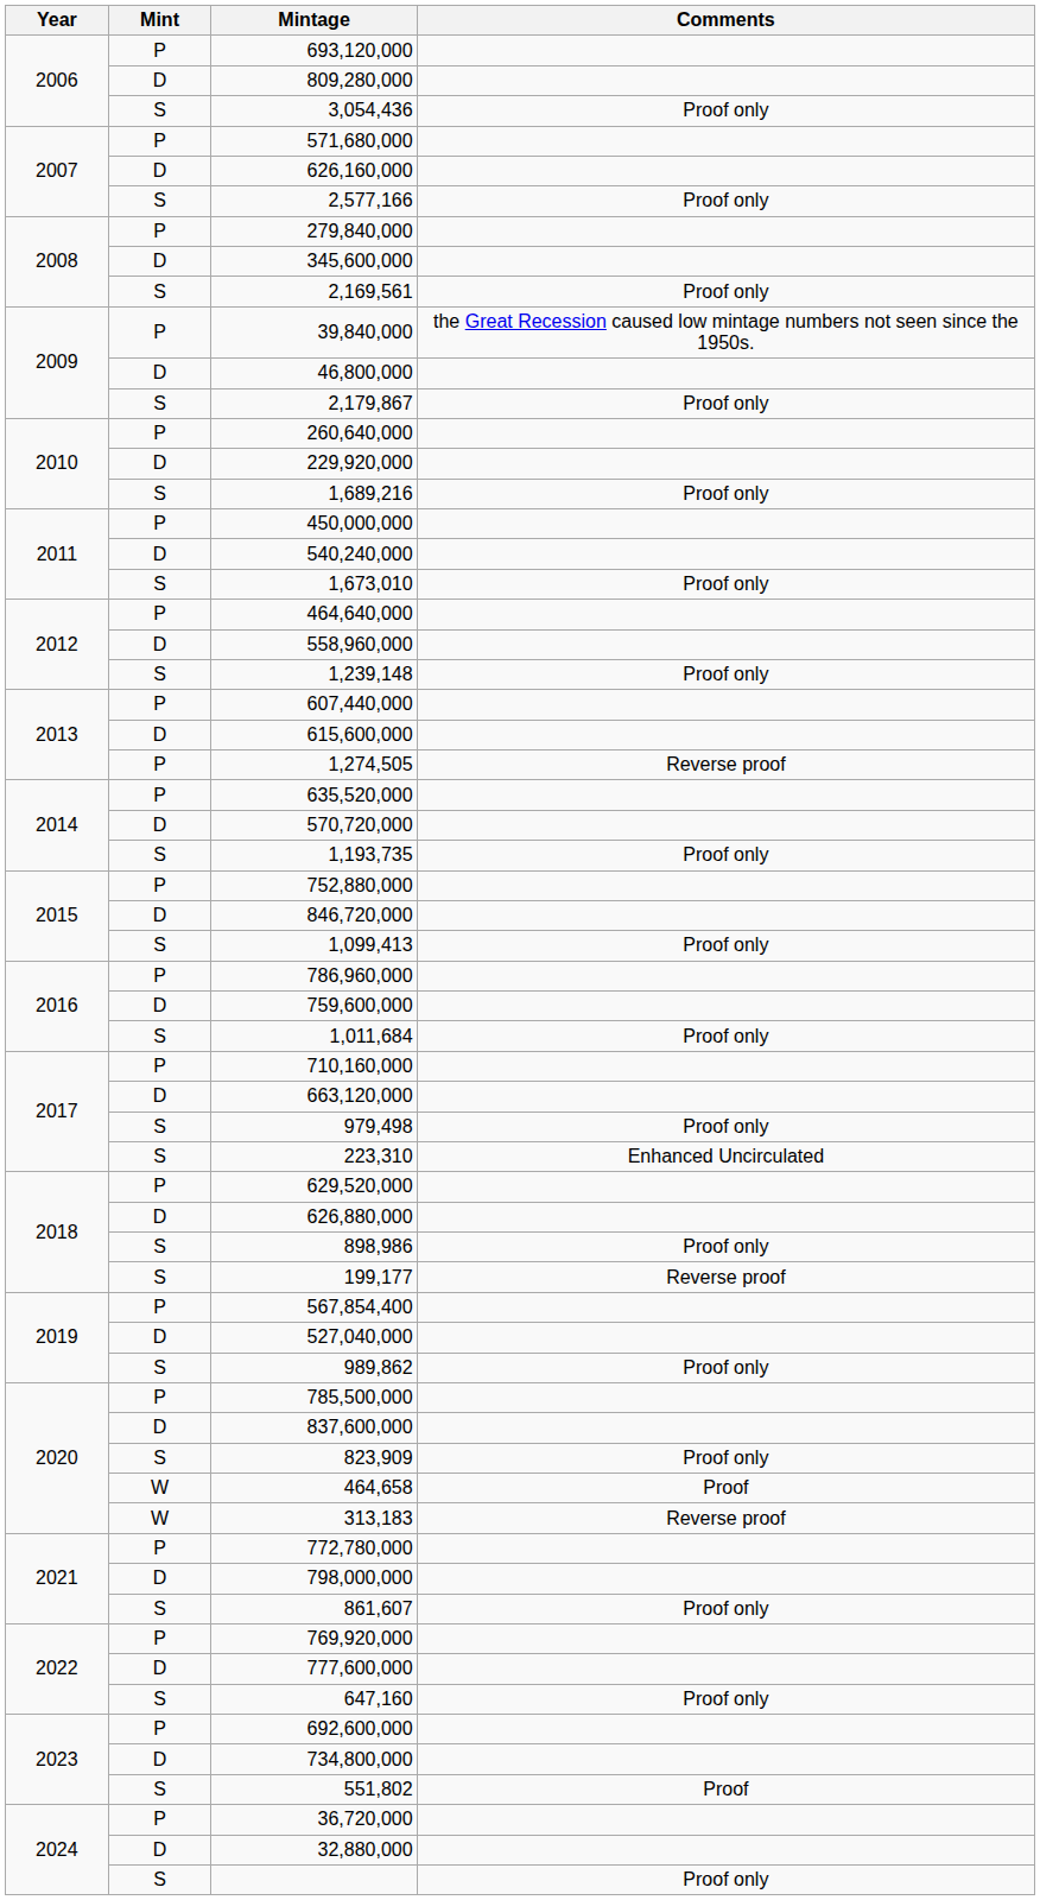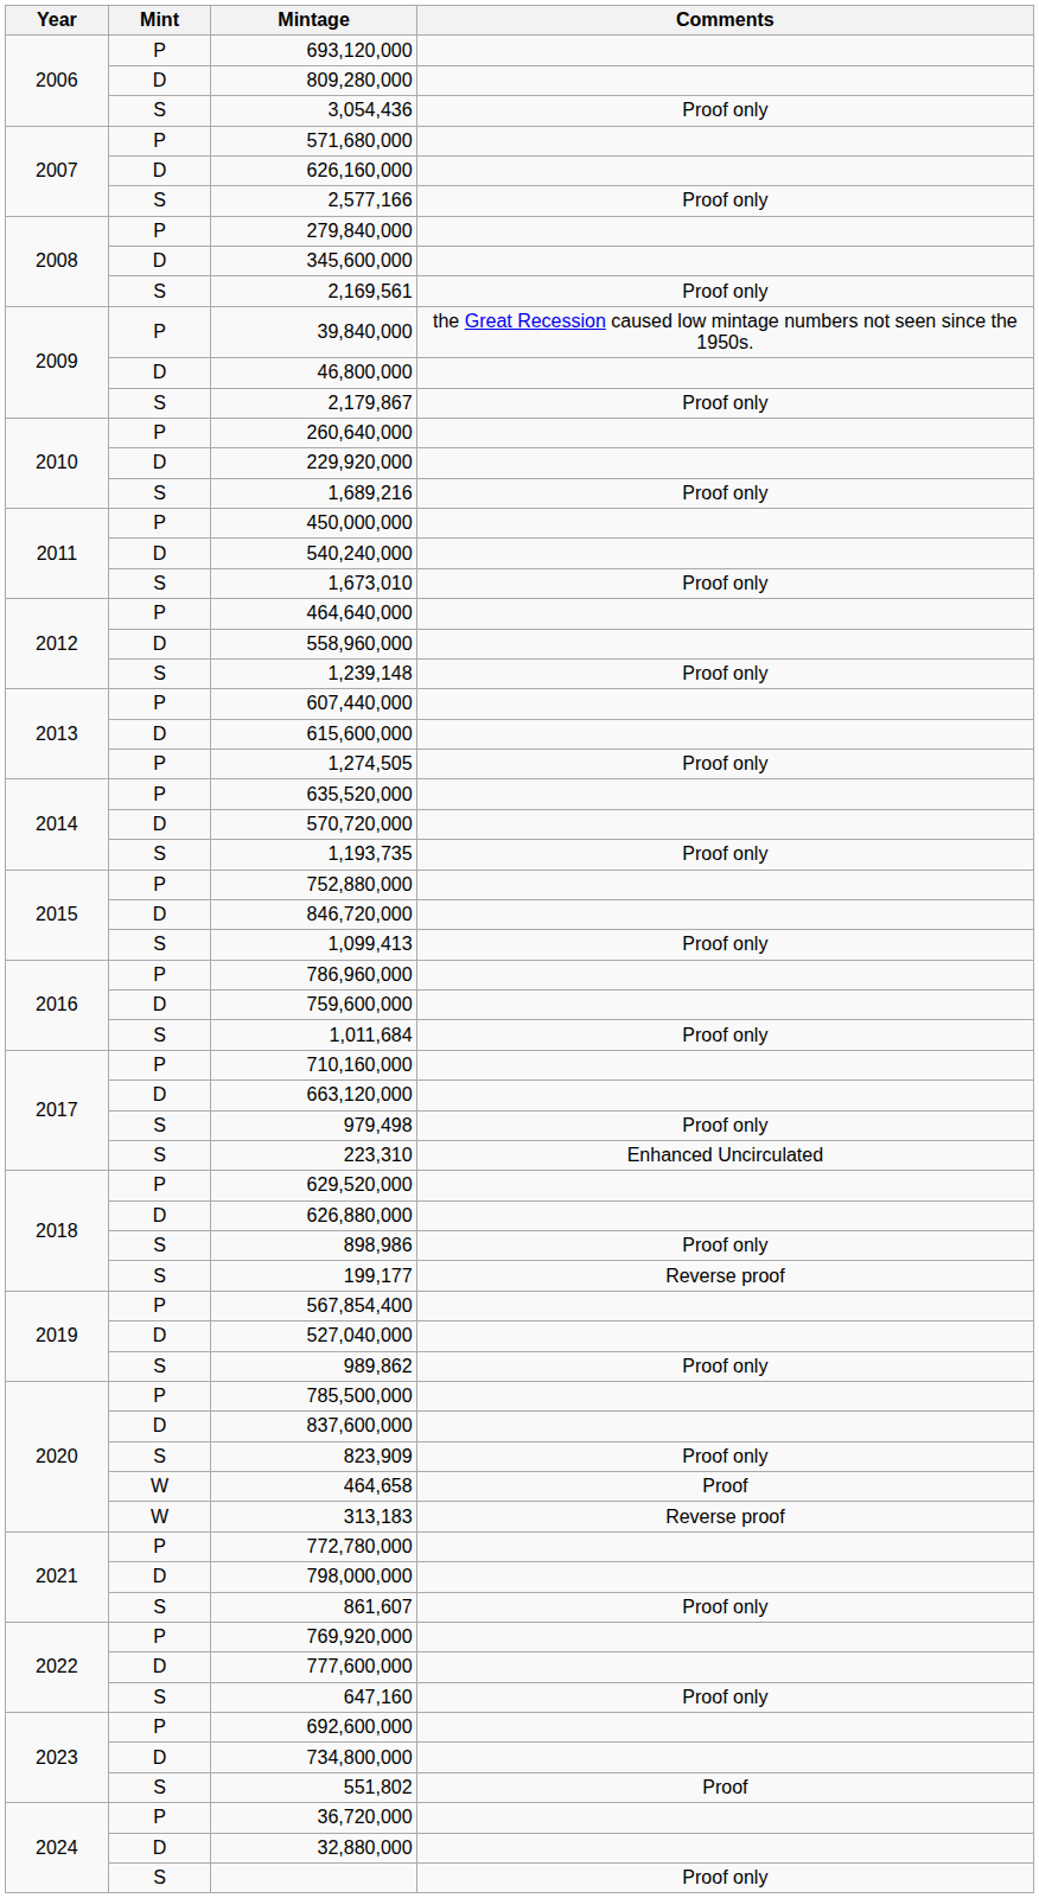1,274,505 | Comments: Reverse proof -> Proof only
